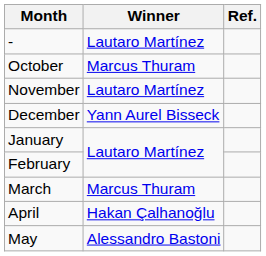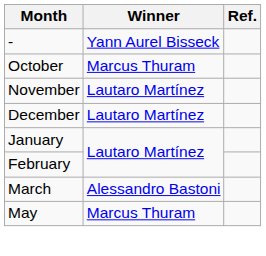- | Winner: Lautaro Martínez -> Yann Aurel Bisseck
December | Winner: Yann Aurel Bisseck -> Lautaro Martínez
March | Winner: Marcus Thuram -> Alessandro Bastoni
- row: April | Hakan Çalhanoğlu
May | Winner: Alessandro Bastoni -> Marcus Thuram
